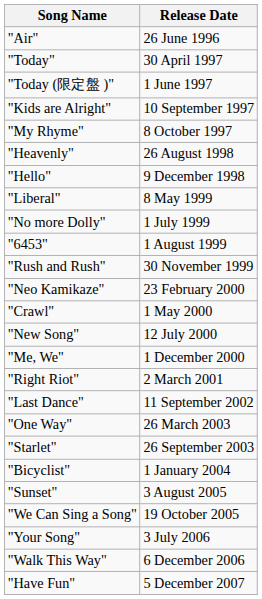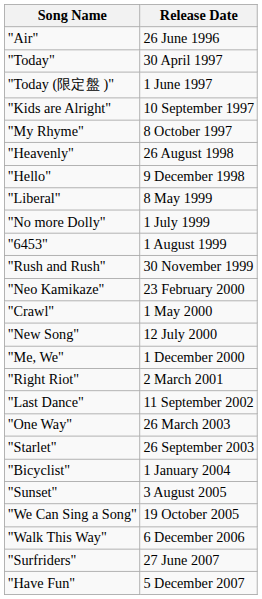- row: "Your Song" | 3 July 2006
+ row: "Surfriders" | 27 June 2007
